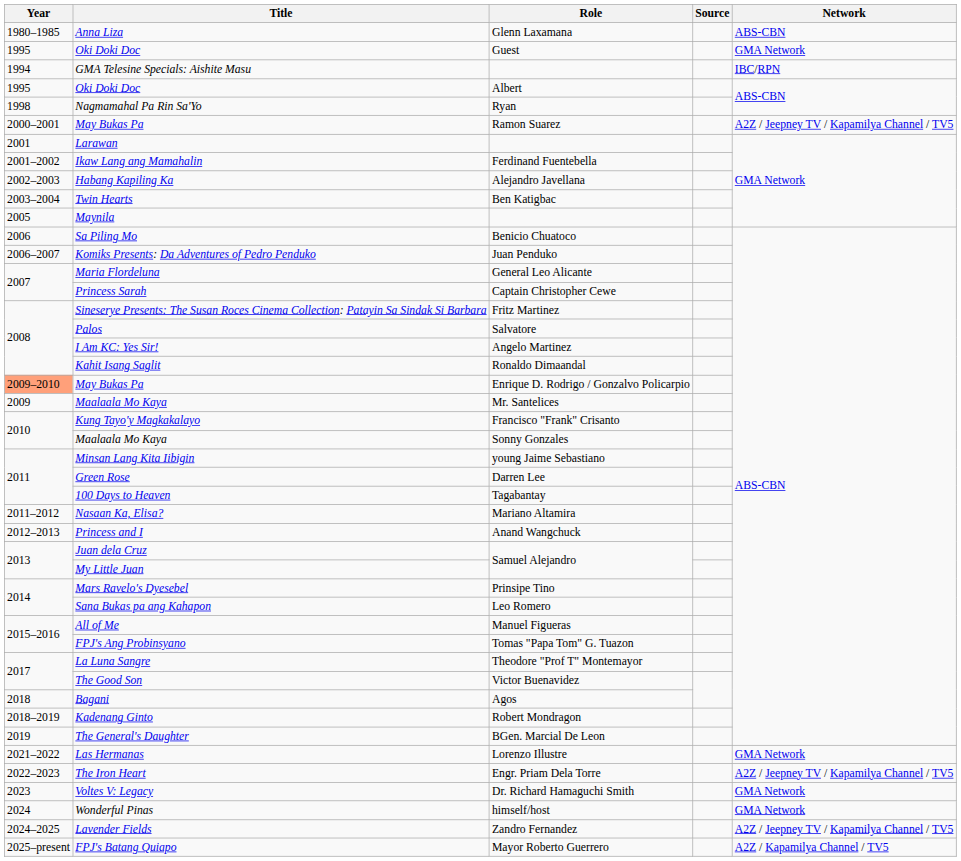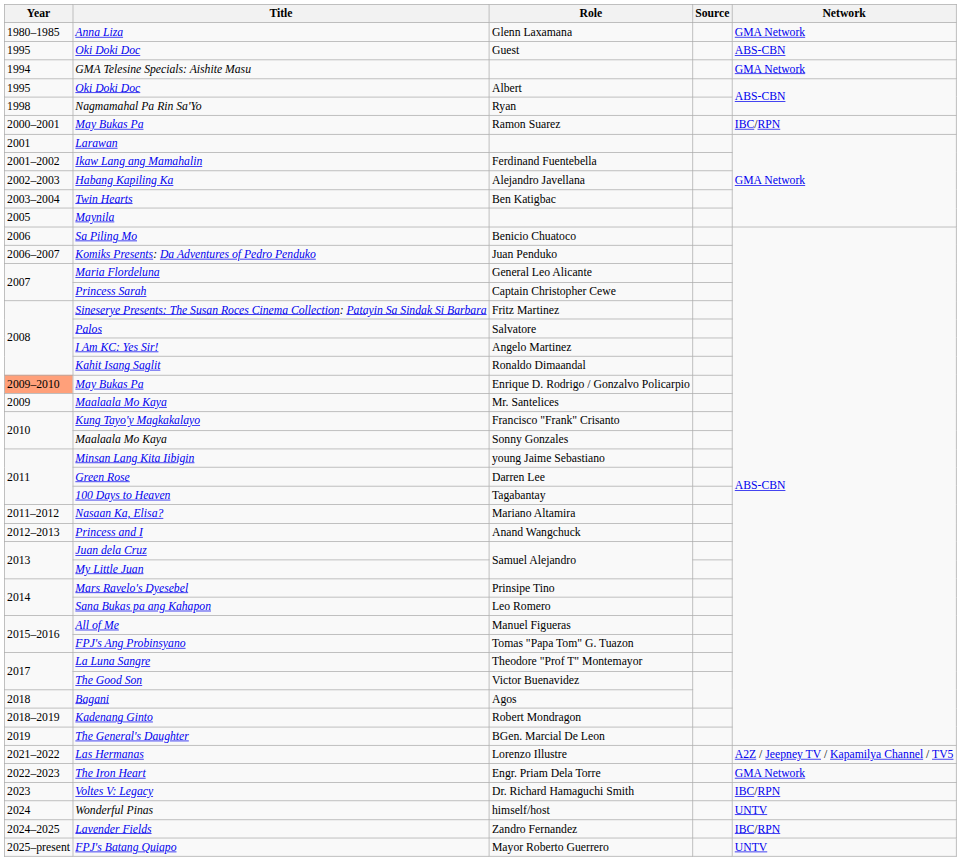Anna Liza | Network: ABS-CBN -> GMA Network
Oki Doki Doc / Guest | Network: GMA Network -> ABS-CBN
GMA Telesine Specials: Aishite Masu | Network: IBC/RPN -> GMA Network
May Bukas Pa / Ramon Suarez | Network: A2Z / Jeepney TV / Kapamilya Channel / TV5 -> IBC/RPN
Las Hermanas | Network: GMA Network -> A2Z / Jeepney TV / Kapamilya Channel / TV5
The Iron Heart | Network: A2Z / Jeepney TV / Kapamilya Channel / TV5 -> GMA Network
Voltes V: Legacy | Network: GMA Network -> IBC/RPN
Wonderful Pinas | Network: GMA Network -> UNTV
Lavender Fields | Network: A2Z / Jeepney TV / Kapamilya Channel / TV5 -> IBC/RPN
FPJ's Batang Quiapo | Network: A2Z / Kapamilya Channel / TV5 -> UNTV
